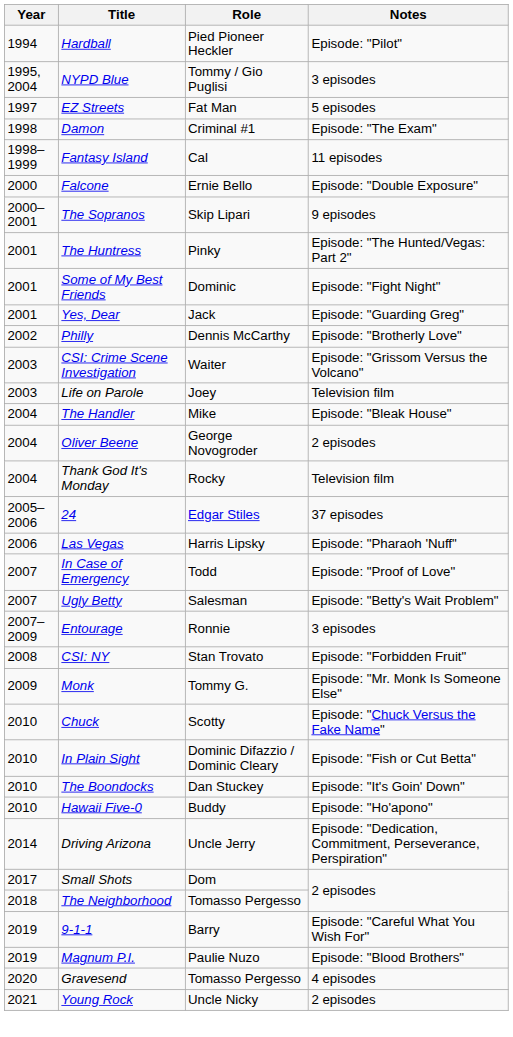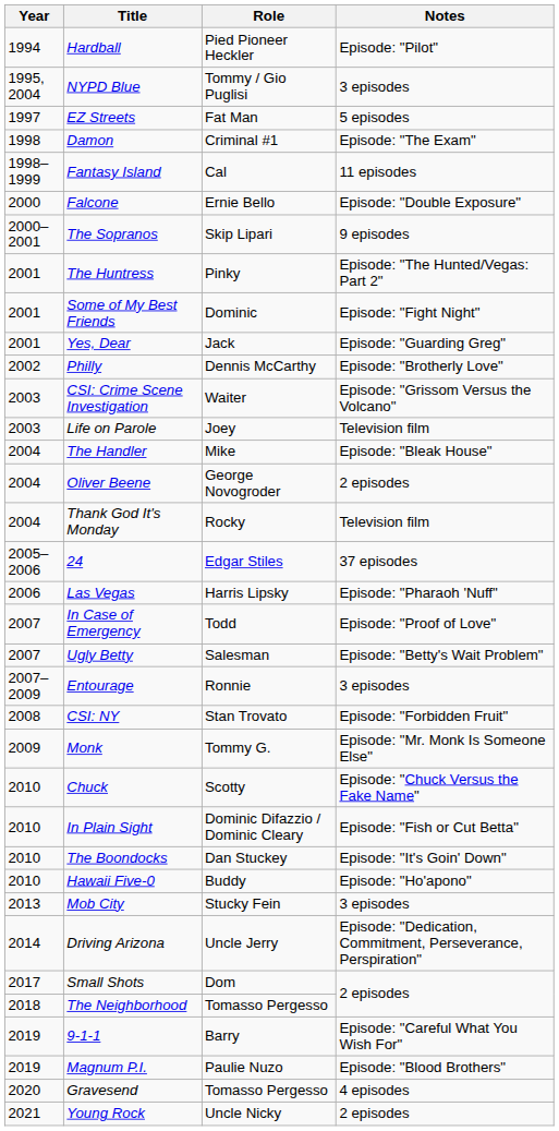+ row: 2013 | Mob City | Stucky Fein | 3 episodes
